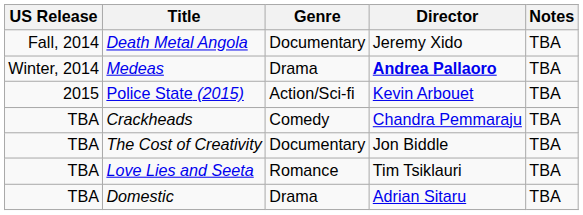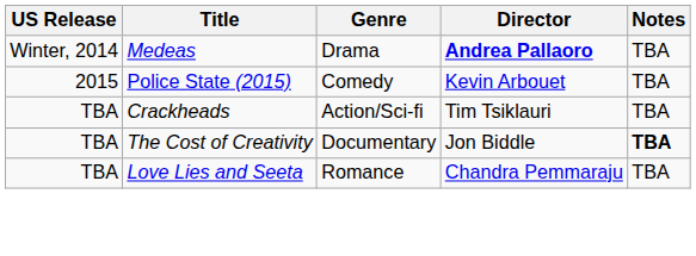- row: Fall, 2014 | Death Metal Angola | Documentary | Jeremy Xido | TBA
Police State (2015) | Genre: Action/Sci-fi -> Comedy
Crackheads | Genre: Comedy -> Action/Sci-fi
Crackheads | Director: Chandra Pemmaraju -> Tim Tsiklauri
The Cost of Creativity | Notes: normal -> bold
Love Lies and Seeta | Director: Tim Tsiklauri -> Chandra Pemmaraju
- row: TBA | Domestic | Drama | Adrian Sitaru | TBA
